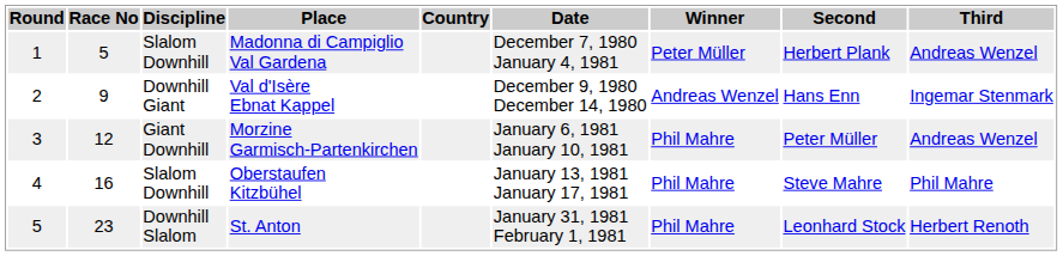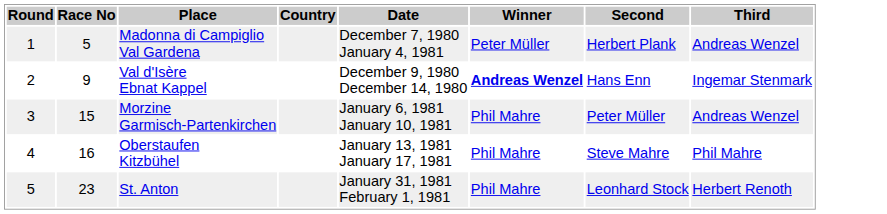- column: Discipline | Slalom Downhill | Downhill Giant | Giant Downhill | Slalom Downhill | Downhill Slalom
Val d'Isère Ebnat Kappel | Winner: normal -> bold
Morzine Garmisch-Partenkirchen | Race No: 12 -> 15
